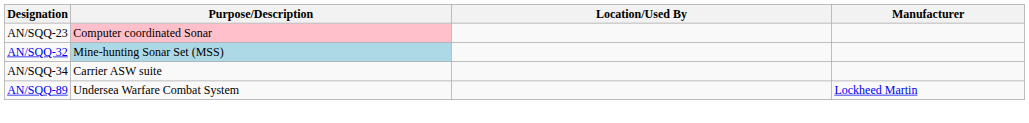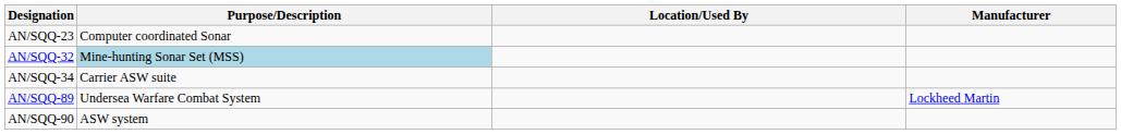AN/SQQ-23 | Purpose/Description: pink background -> no background
+ row: AN/SQQ-90 | ASW system
